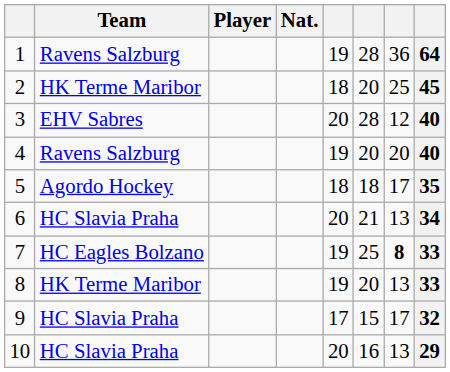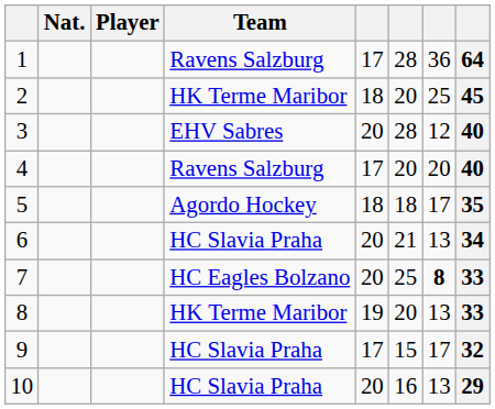columns swapped: Nat. <-> Team
1 | column 5: 19 -> 17
4 | column 5: 19 -> 17
7 | column 5: 19 -> 20
